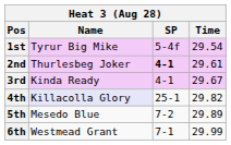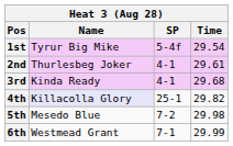2nd | SP: bold -> normal
3rd | Time: 29.67 -> 29.68
5th | Time: 29.89 -> 29.98
